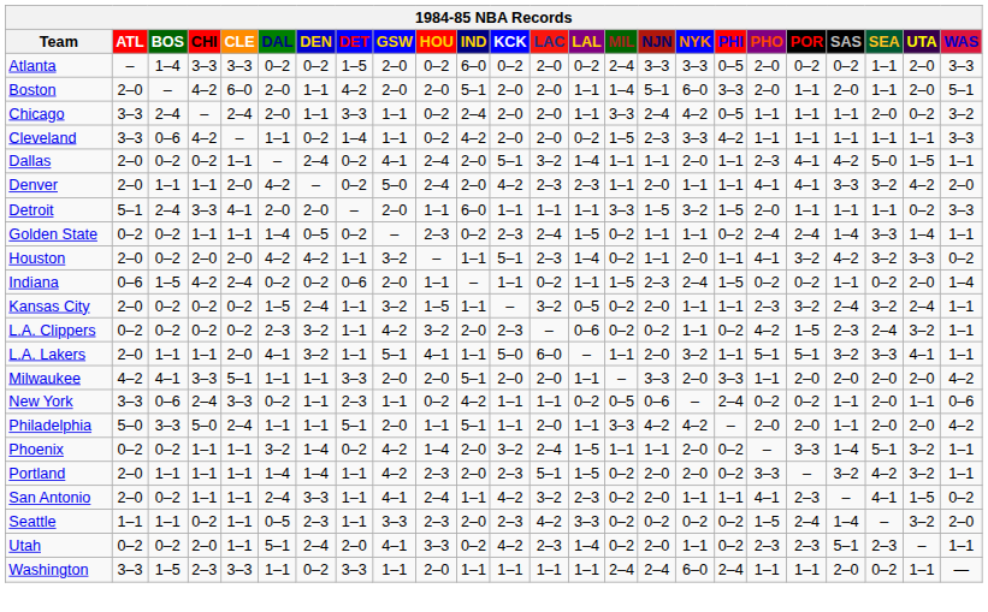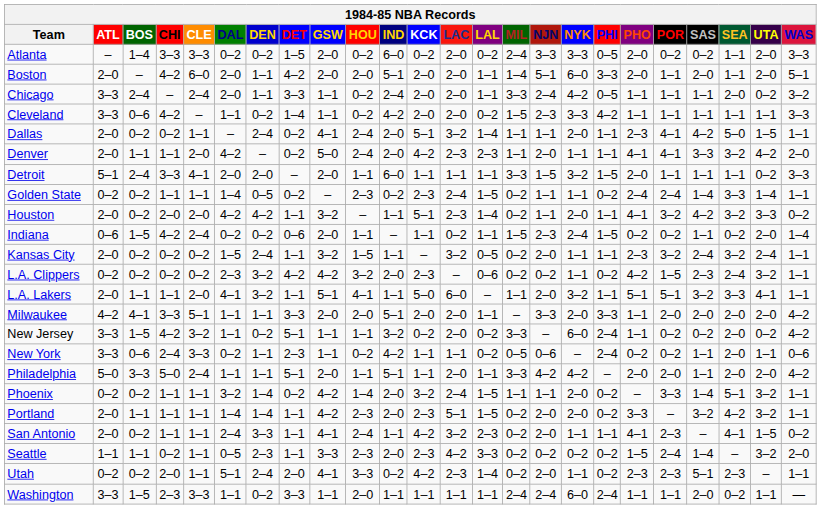L.A. Clippers | DET: 1–1 -> 4–2
+ row: New Jersey | 3–3 | 1–5 | 4–2 | 3–2 | 1–1 | 0–2 | 5–1 | 1–1 | 1–1 | 3–2 | 0–2 | 2–0 | 0–2 | 3–3 | – | 6–0 | 2–4 | 1–1 | 0–2 | 0–2 | 2–0 | 0–2 | 4–2
